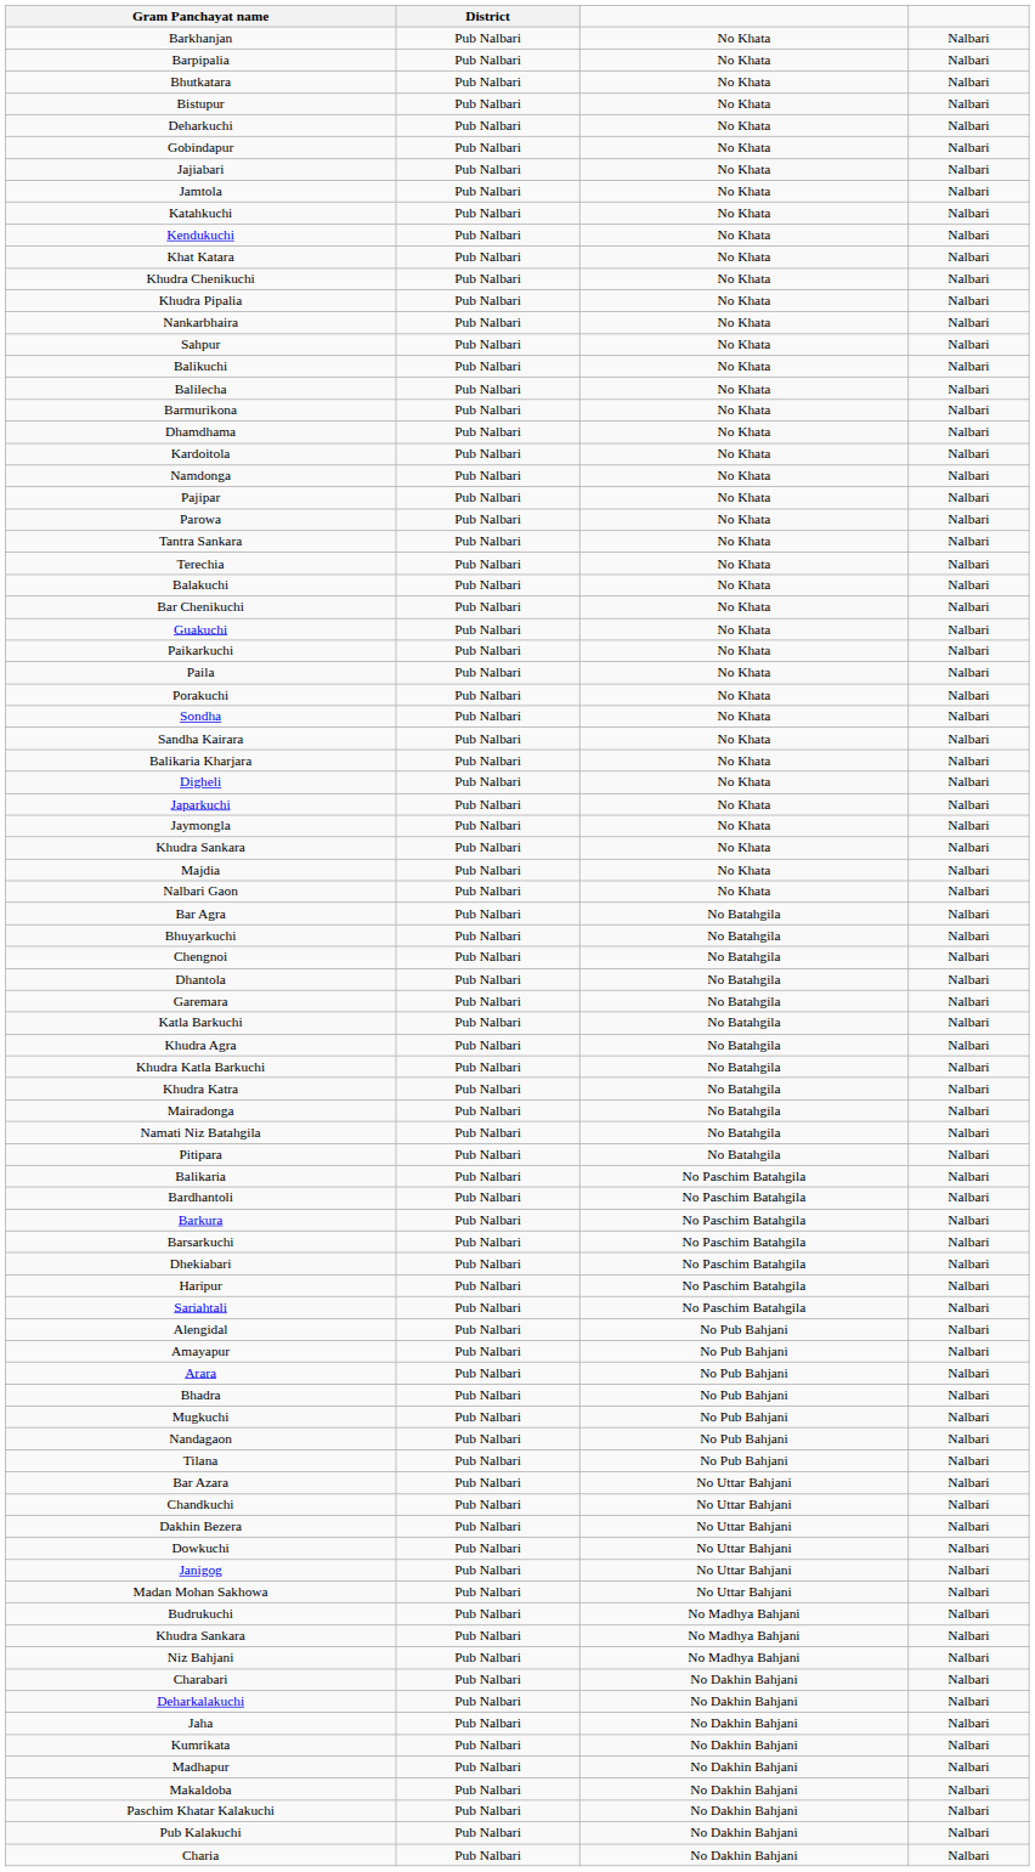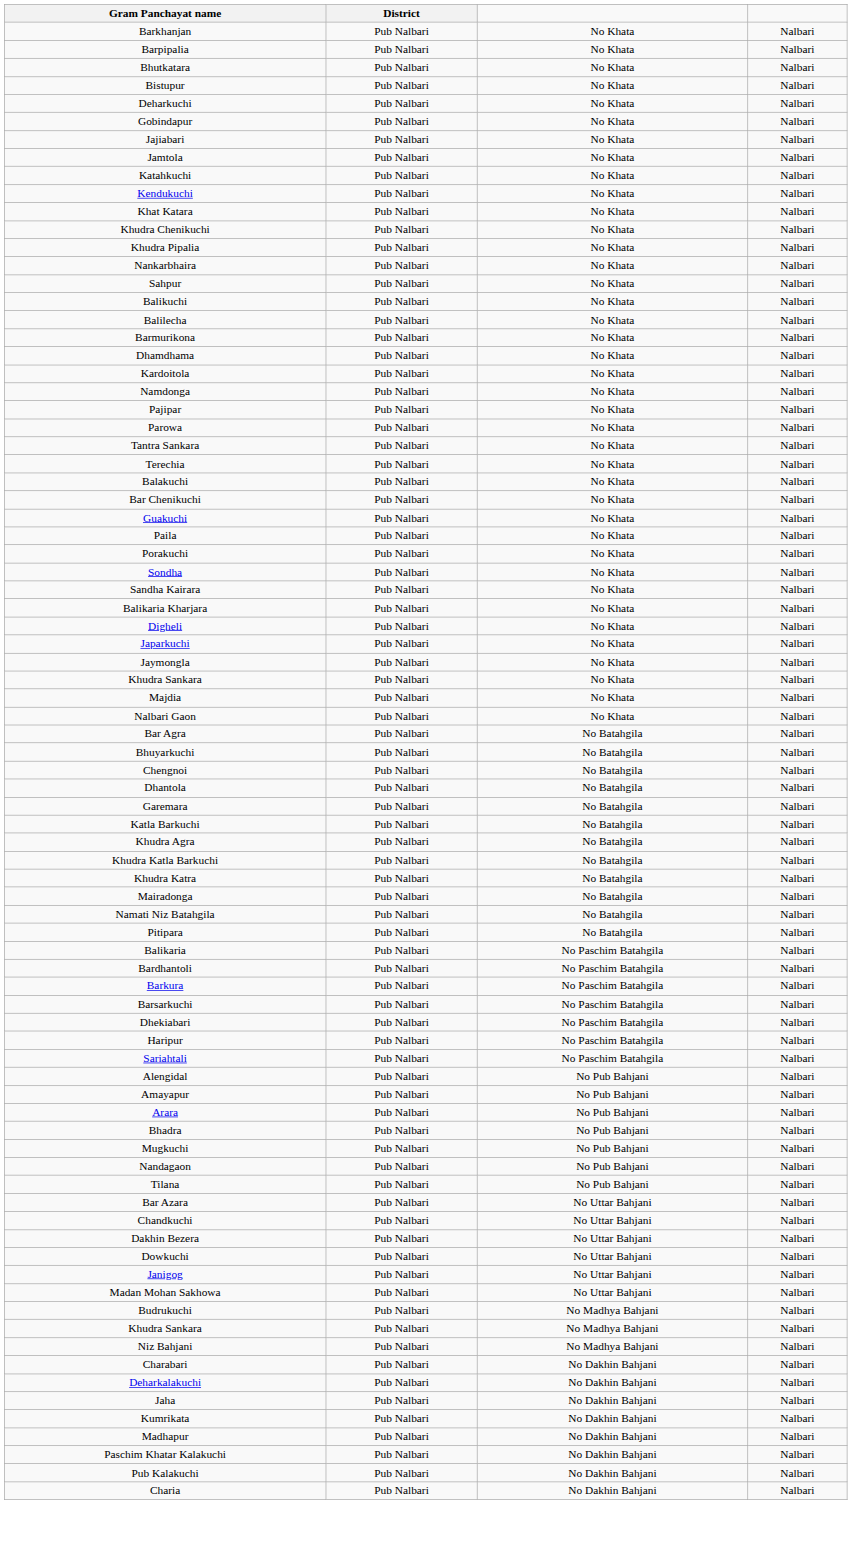- row: Paikarkuchi | Pub Nalbari | No Khata | Nalbari
- row: Makaldoba | Pub Nalbari | No Dakhin Bahjani | Nalbari
